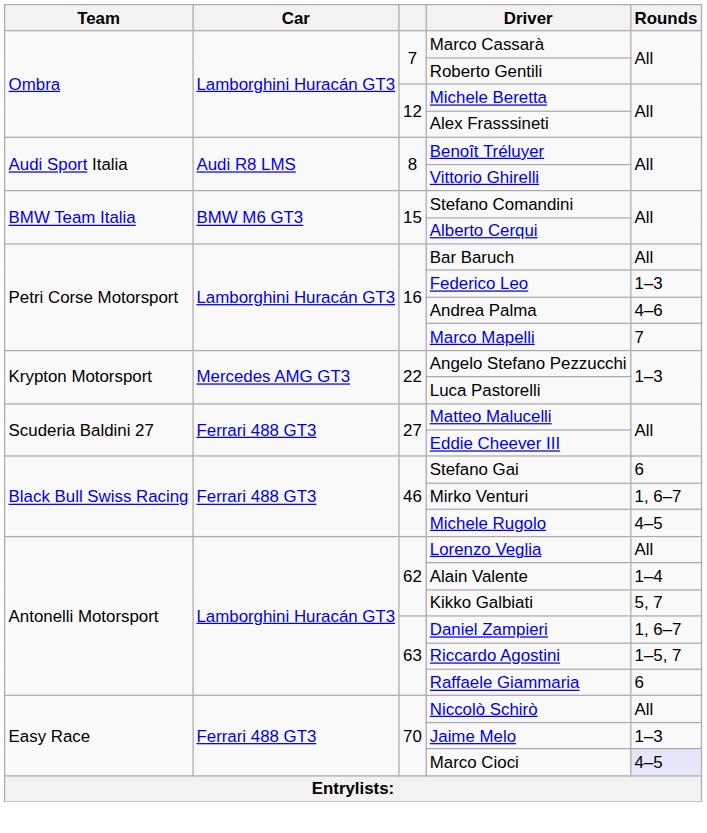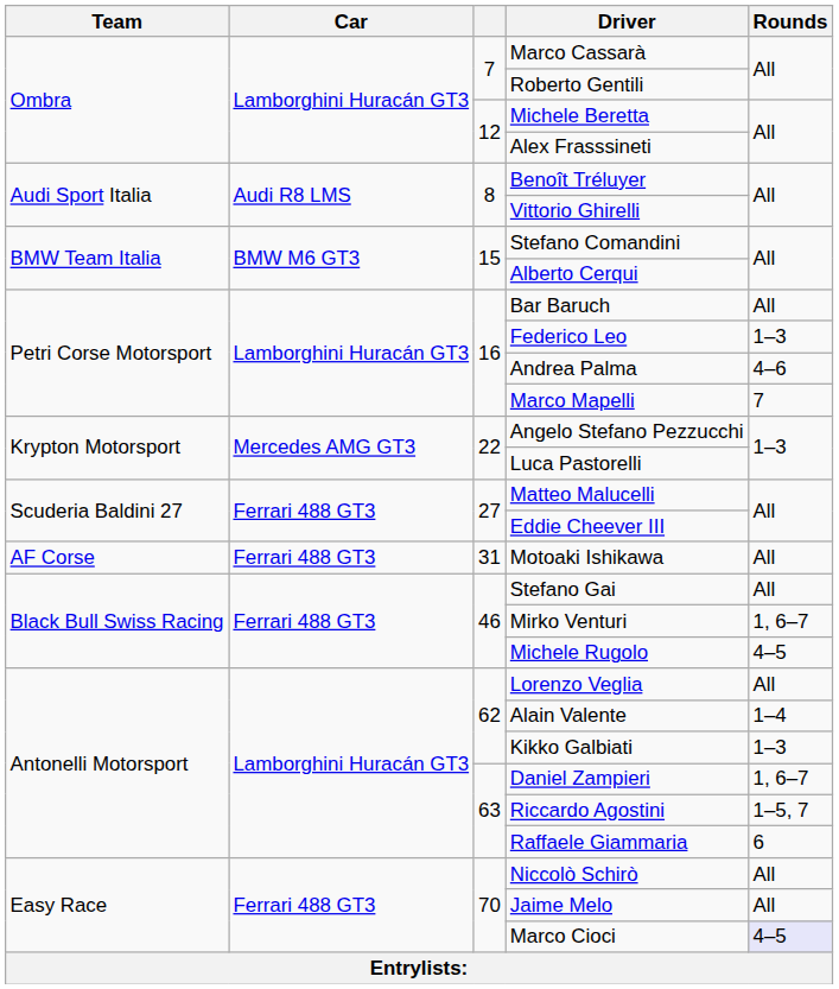+ row: AF Corse | Ferrari 488 GT3 | 31 | Motoaki Ishikawa | All
Stefano Gai | Rounds: 6 -> All
Kikko Galbiati | Rounds: 5, 7 -> 1–3
Jaime Melo | Rounds: 1–3 -> All
